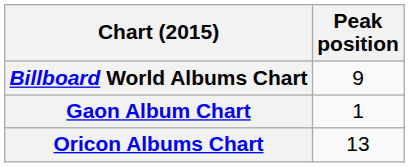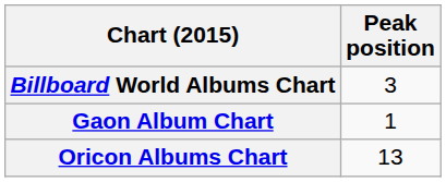Billboard World Albums Chart | Peak position: 9 -> 3
